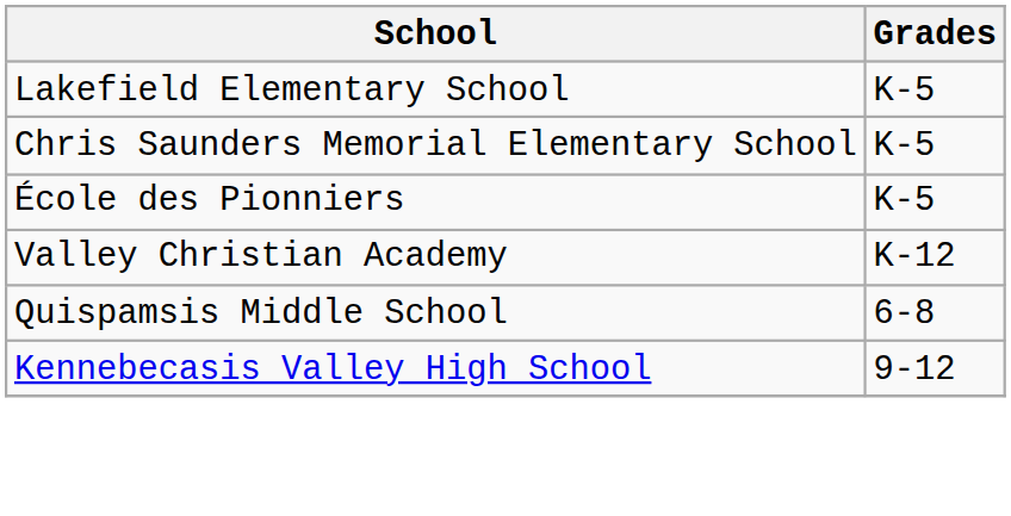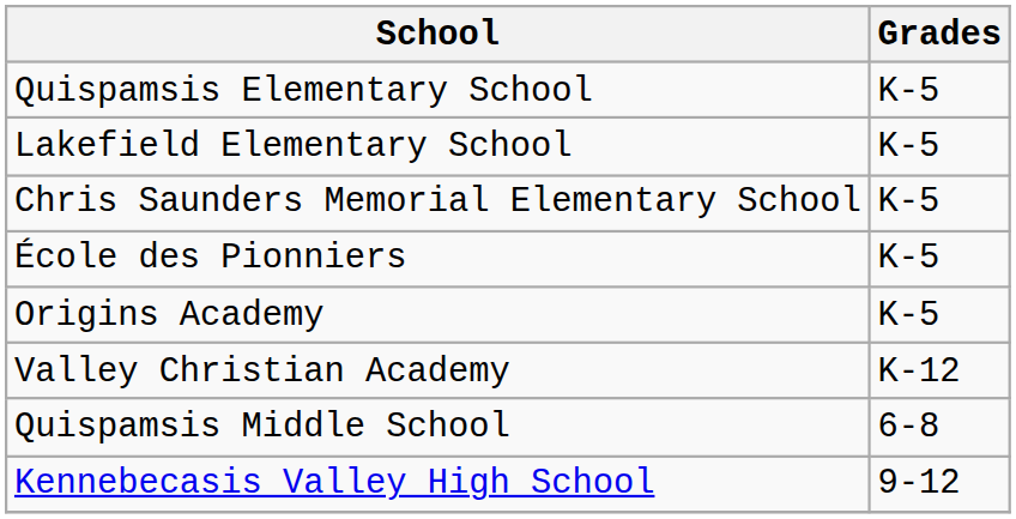+ row: Quispamsis Elementary School | K-5
+ row: Origins Academy | K-5
